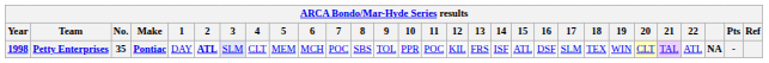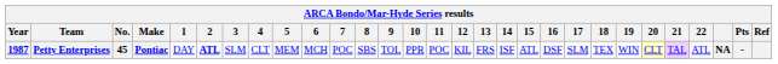Petty Enterprises | Year: 1998 -> 1987
Petty Enterprises | No.: 35 -> 45
Petty Enterprises | 3: lavender background -> no background
